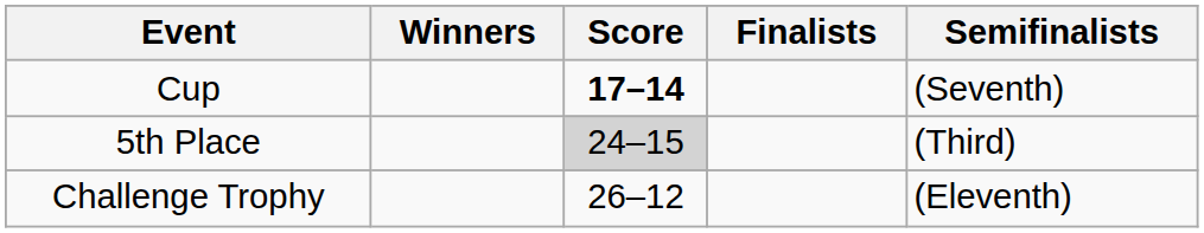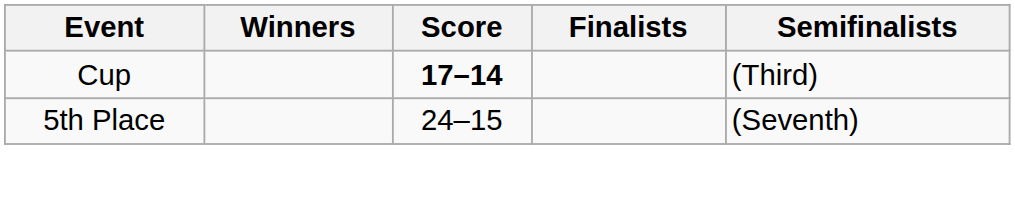Cup | Semifinalists: (Seventh) -> (Third)
5th Place | Score: lightgrey background -> no background
5th Place | Semifinalists: (Third) -> (Seventh)
- row: Challenge Trophy | 26–12 | (Eleventh)
